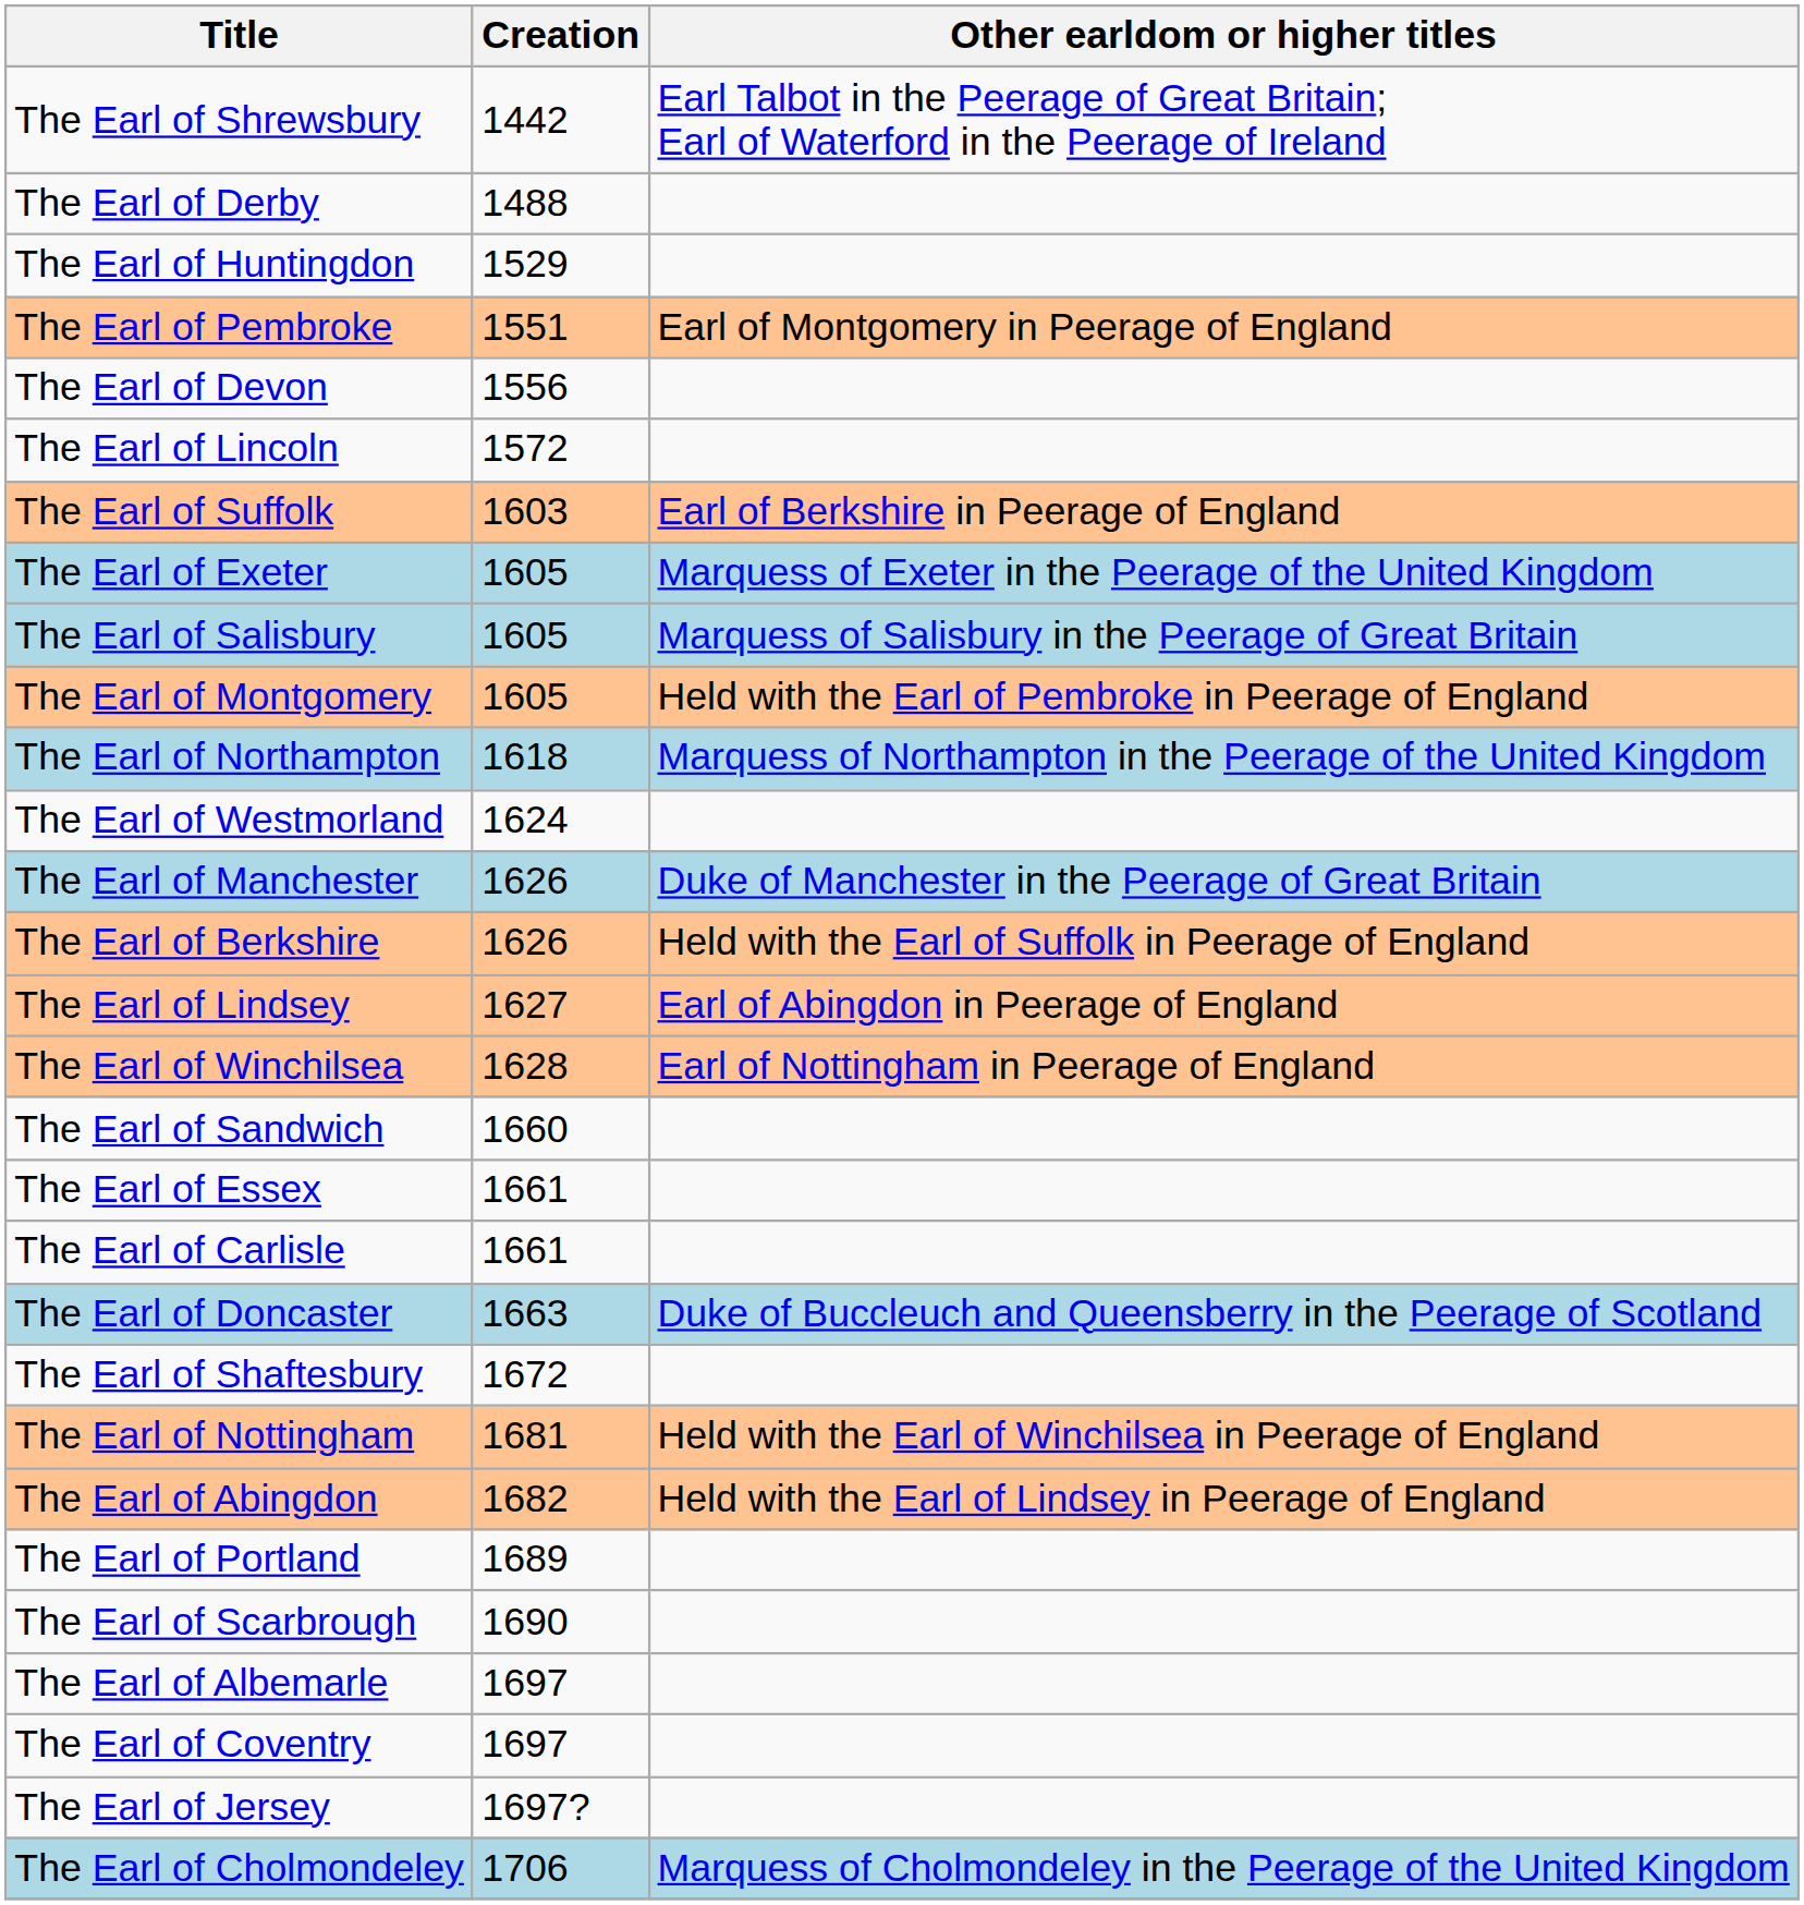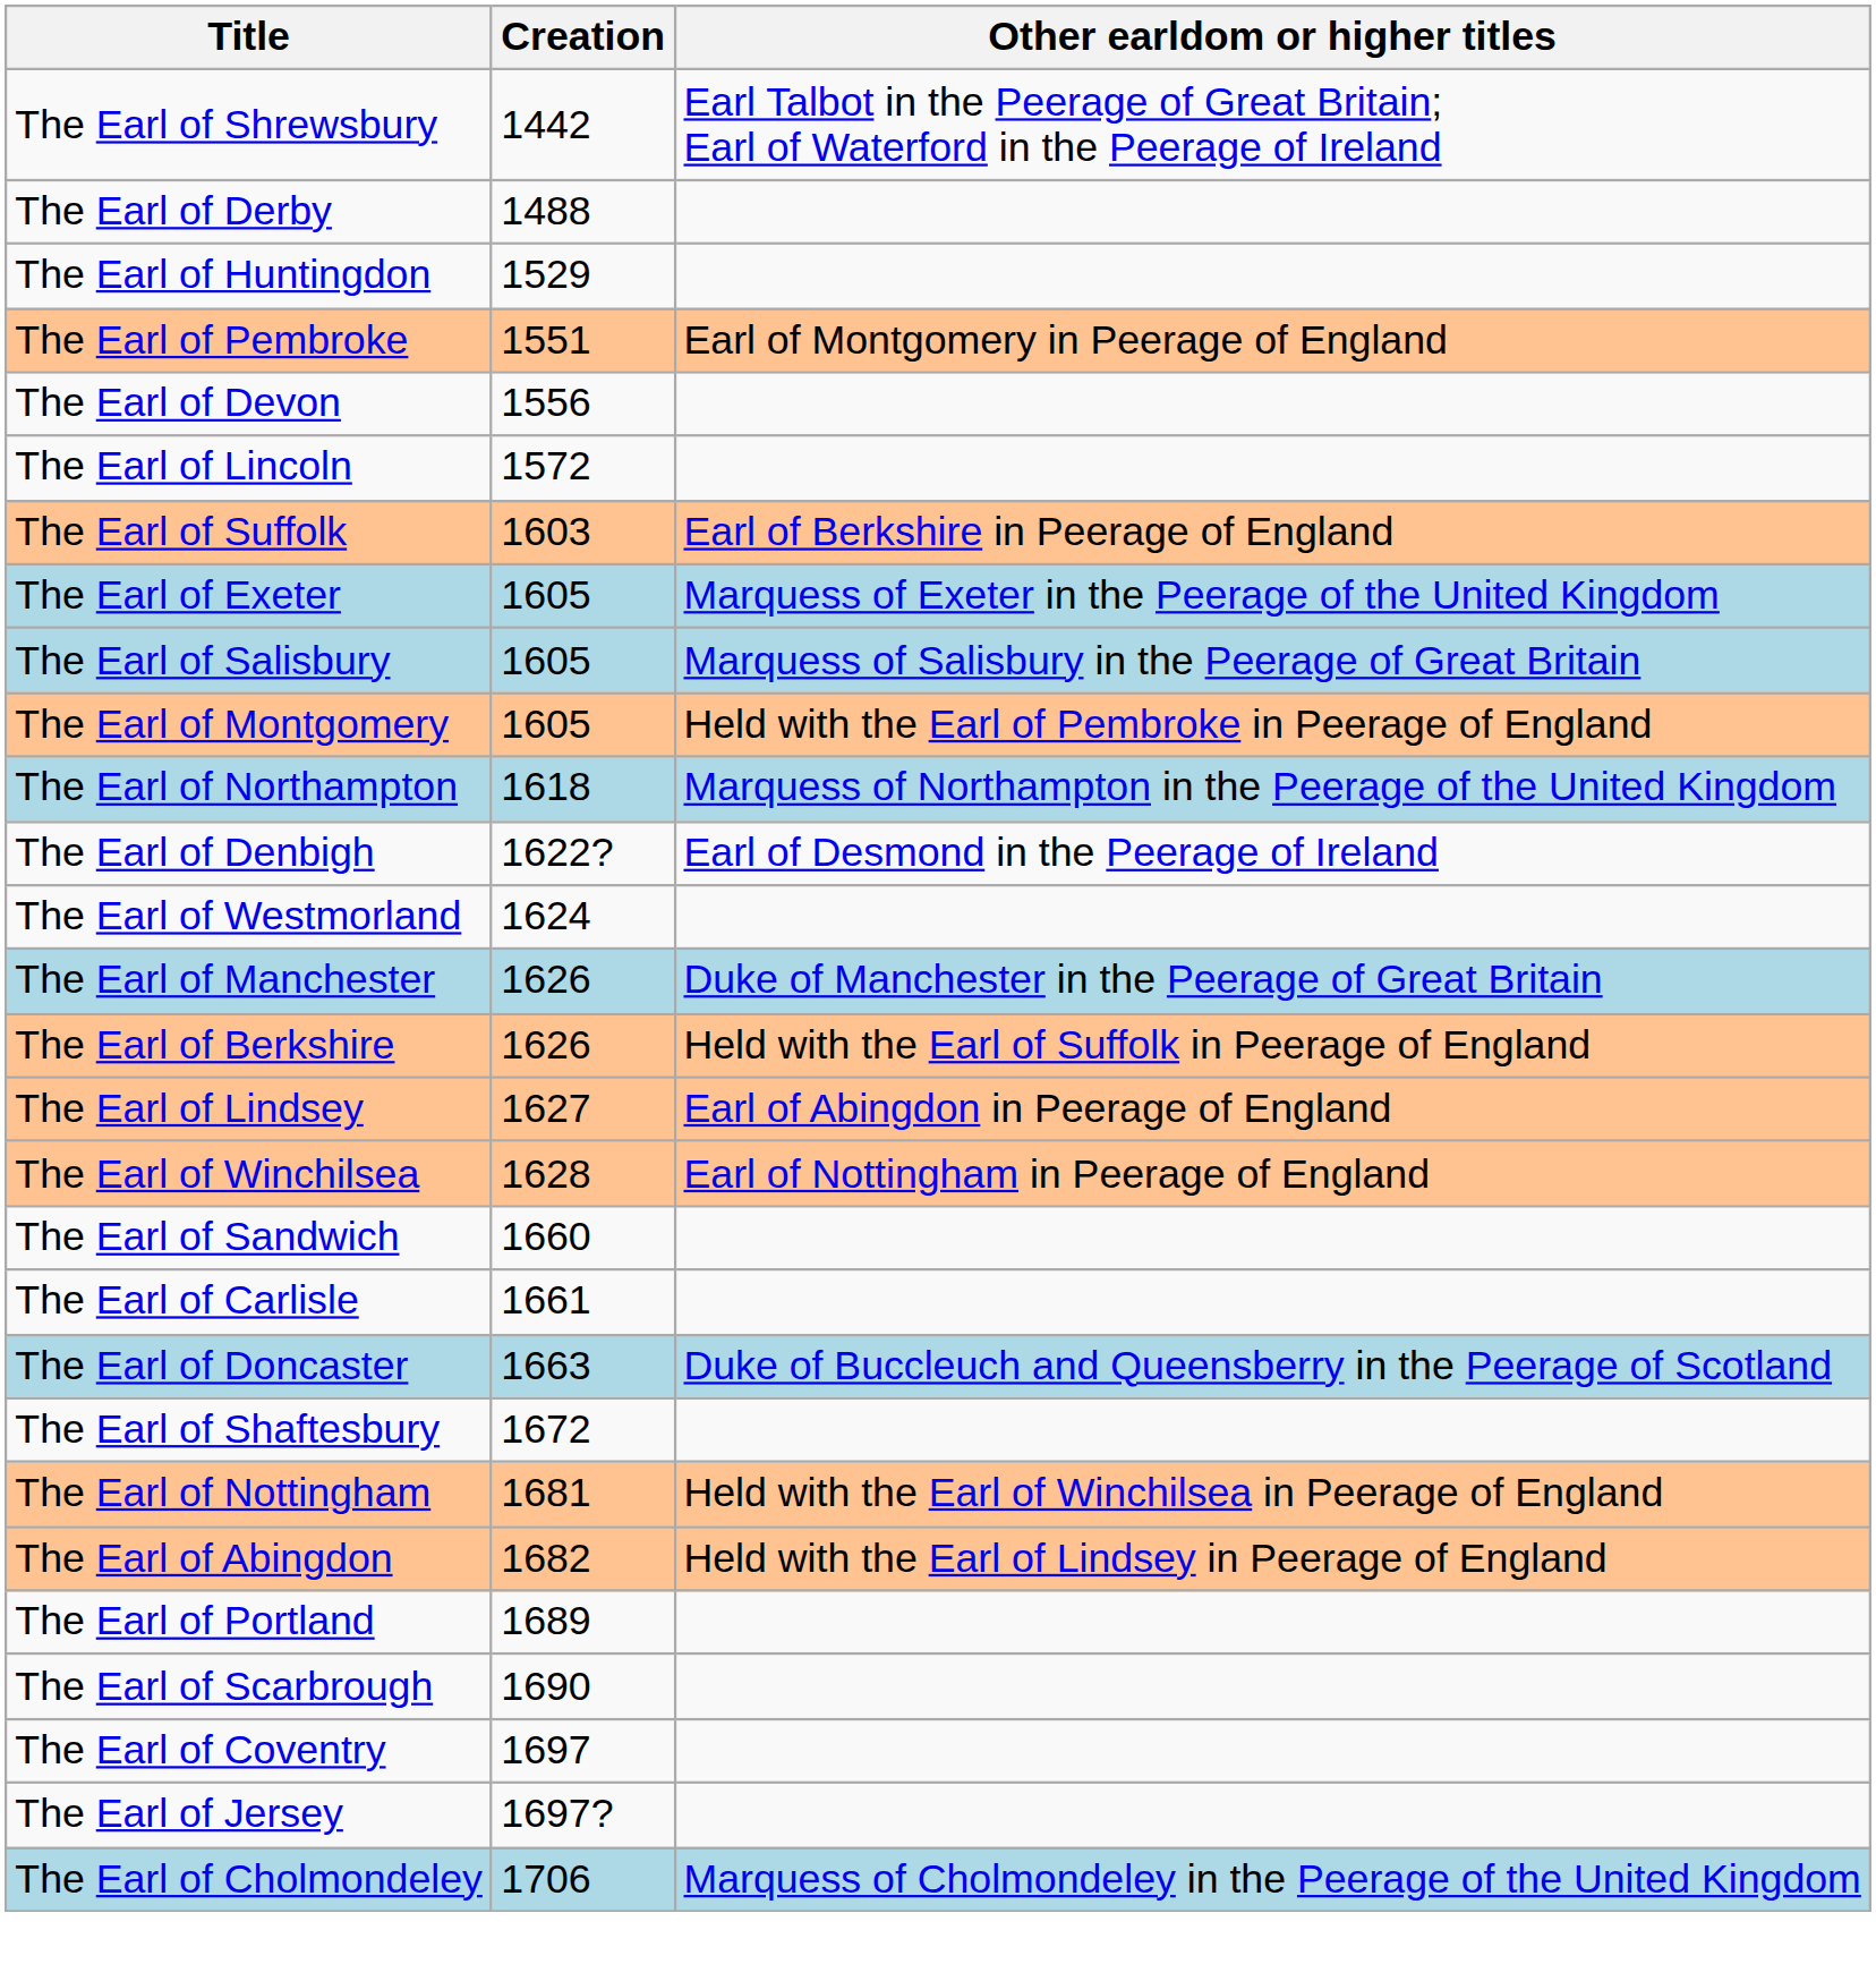+ row: The Earl of Denbigh | 1622? | Earl of Desmond in the Peerage of Ireland
- row: The Earl of Essex | 1661
- row: The Earl of Albemarle | 1697
